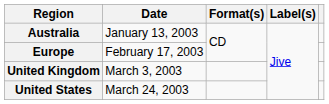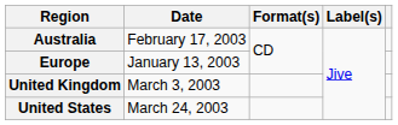Australia | Date: January 13, 2003 -> February 17, 2003
Europe | Date: February 17, 2003 -> January 13, 2003
